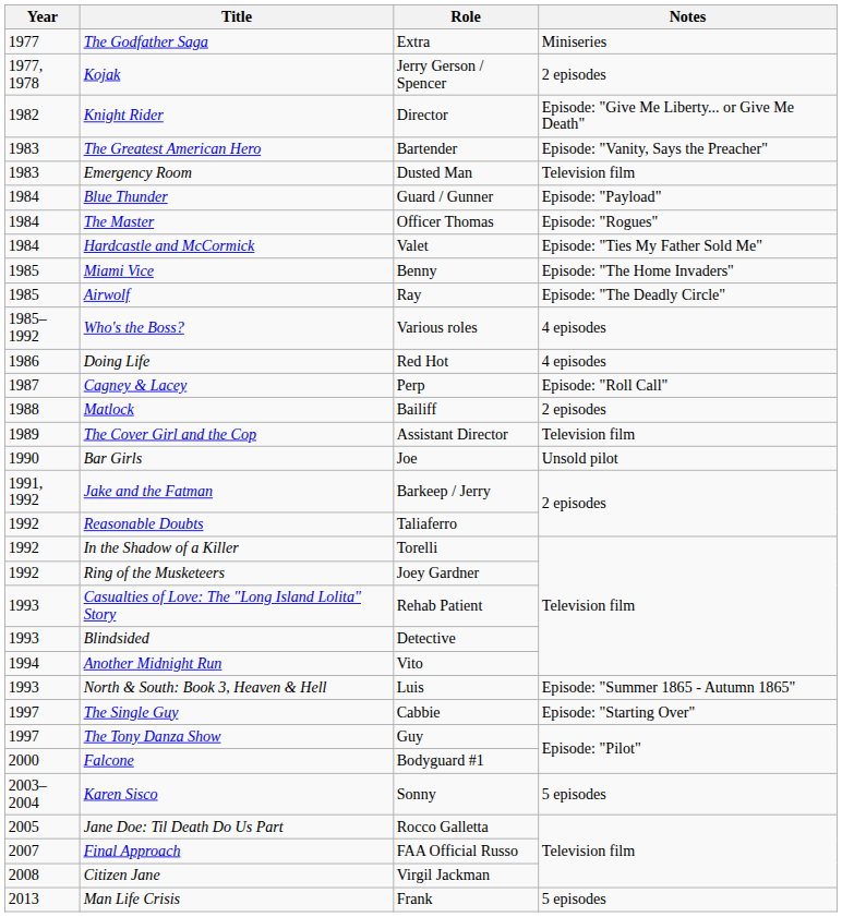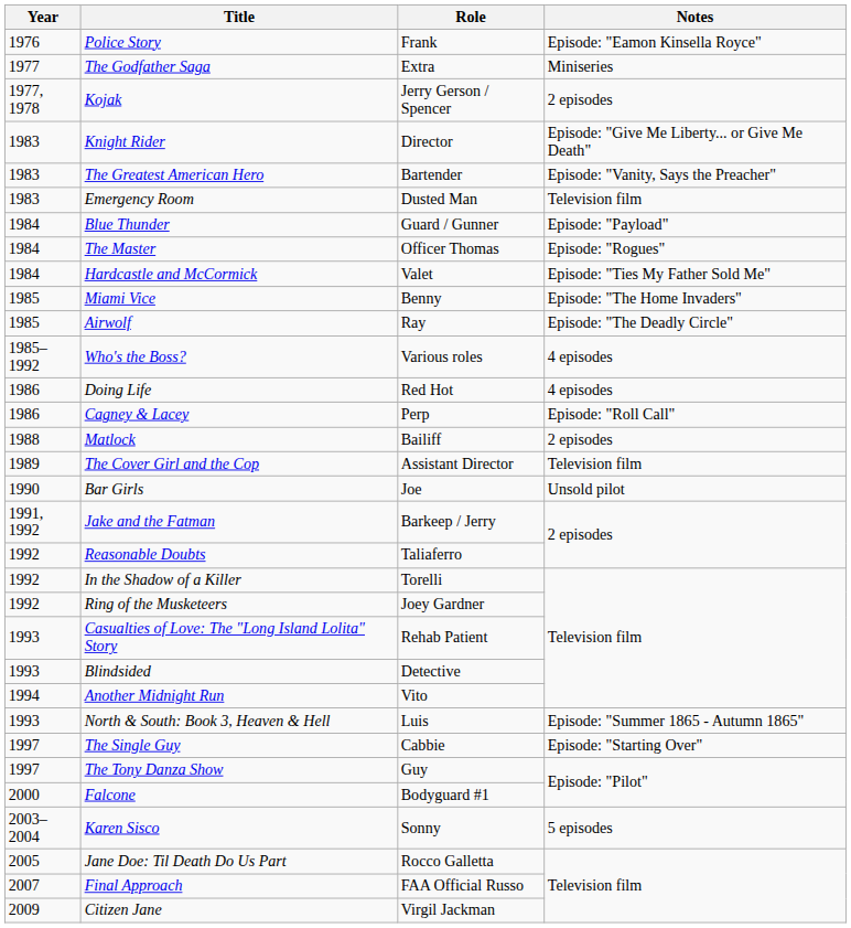+ row: 1976 | Police Story | Frank | Episode: "Eamon Kinsella Royce"
Knight Rider | Year: 1982 -> 1983
Cagney & Lacey | Year: 1987 -> 1986
Citizen Jane | Year: 2008 -> 2009
- row: 2013 | Man Life Crisis | Frank | 5 episodes
